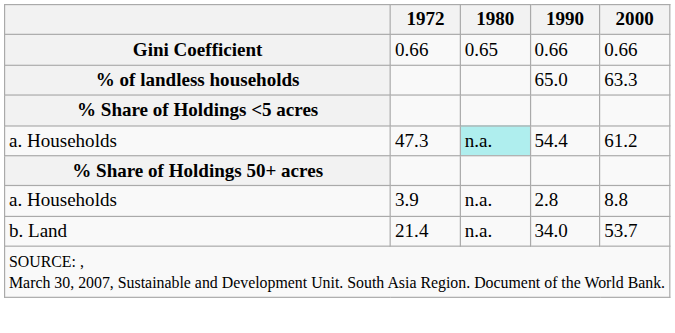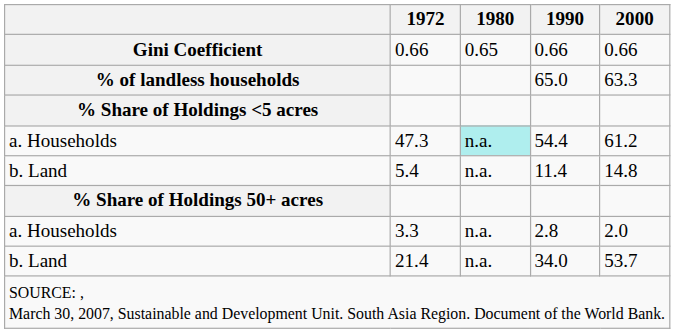+ row: b. Land | 5.4 | n.a. | 11.4 | 14.8
2.8 | 1972: 3.9 -> 3.3
2.8 | 2000: 8.8 -> 2.0
